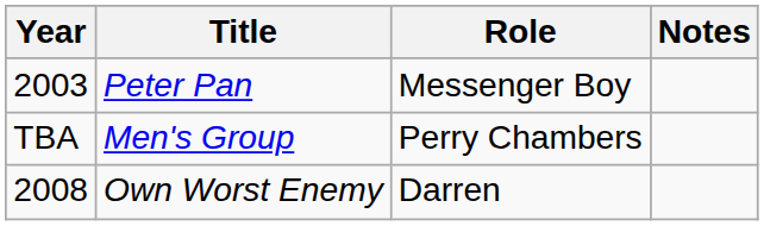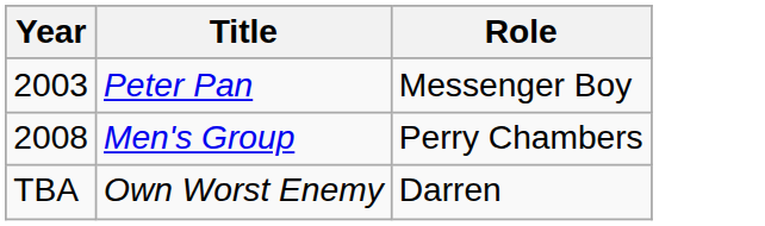- column: Notes
Men's Group | Year: TBA -> 2008
Own Worst Enemy | Year: 2008 -> TBA
